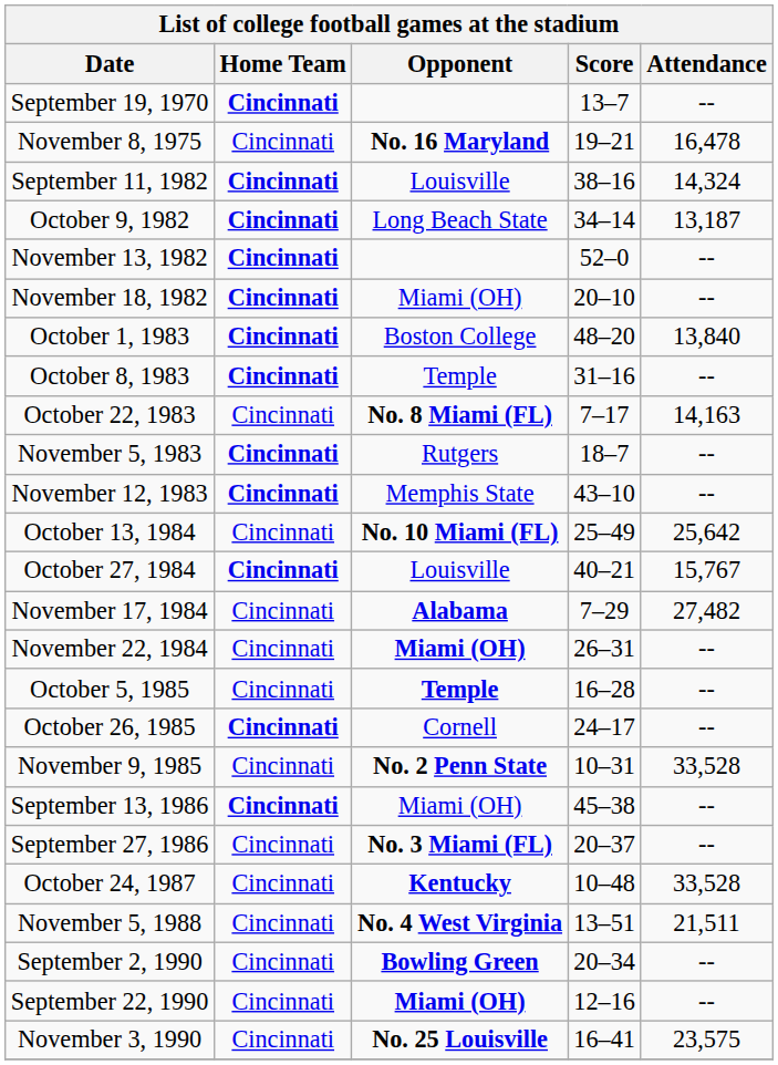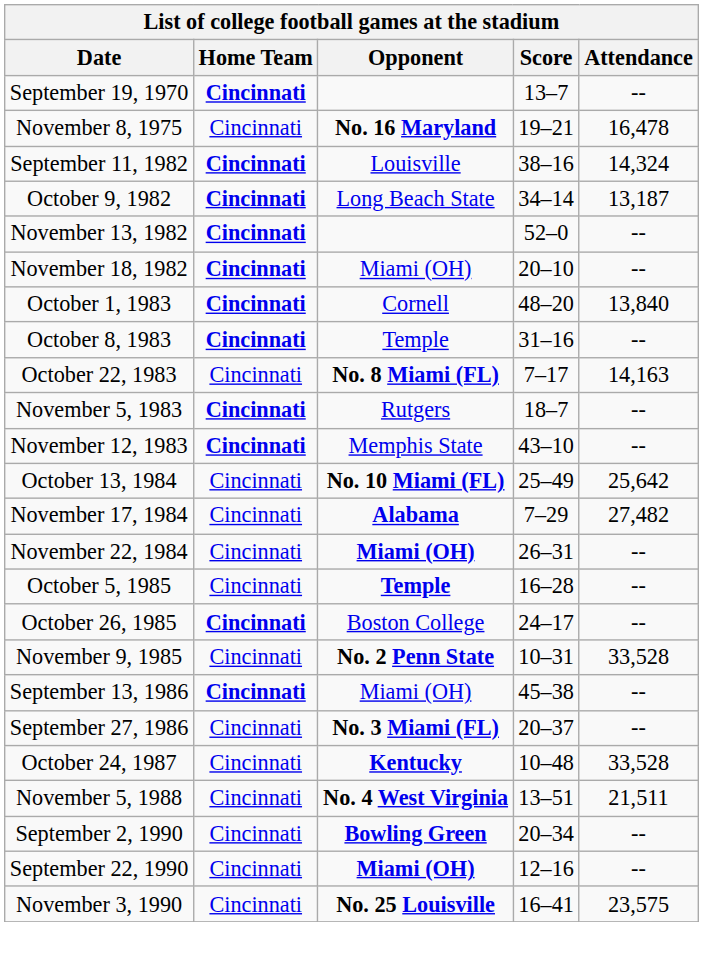October 1, 1983 | Opponent: Boston College -> Cornell
- row: October 27, 1984 | Cincinnati | Louisville | 40–21 | 15,767
October 26, 1985 | Opponent: Cornell -> Boston College
